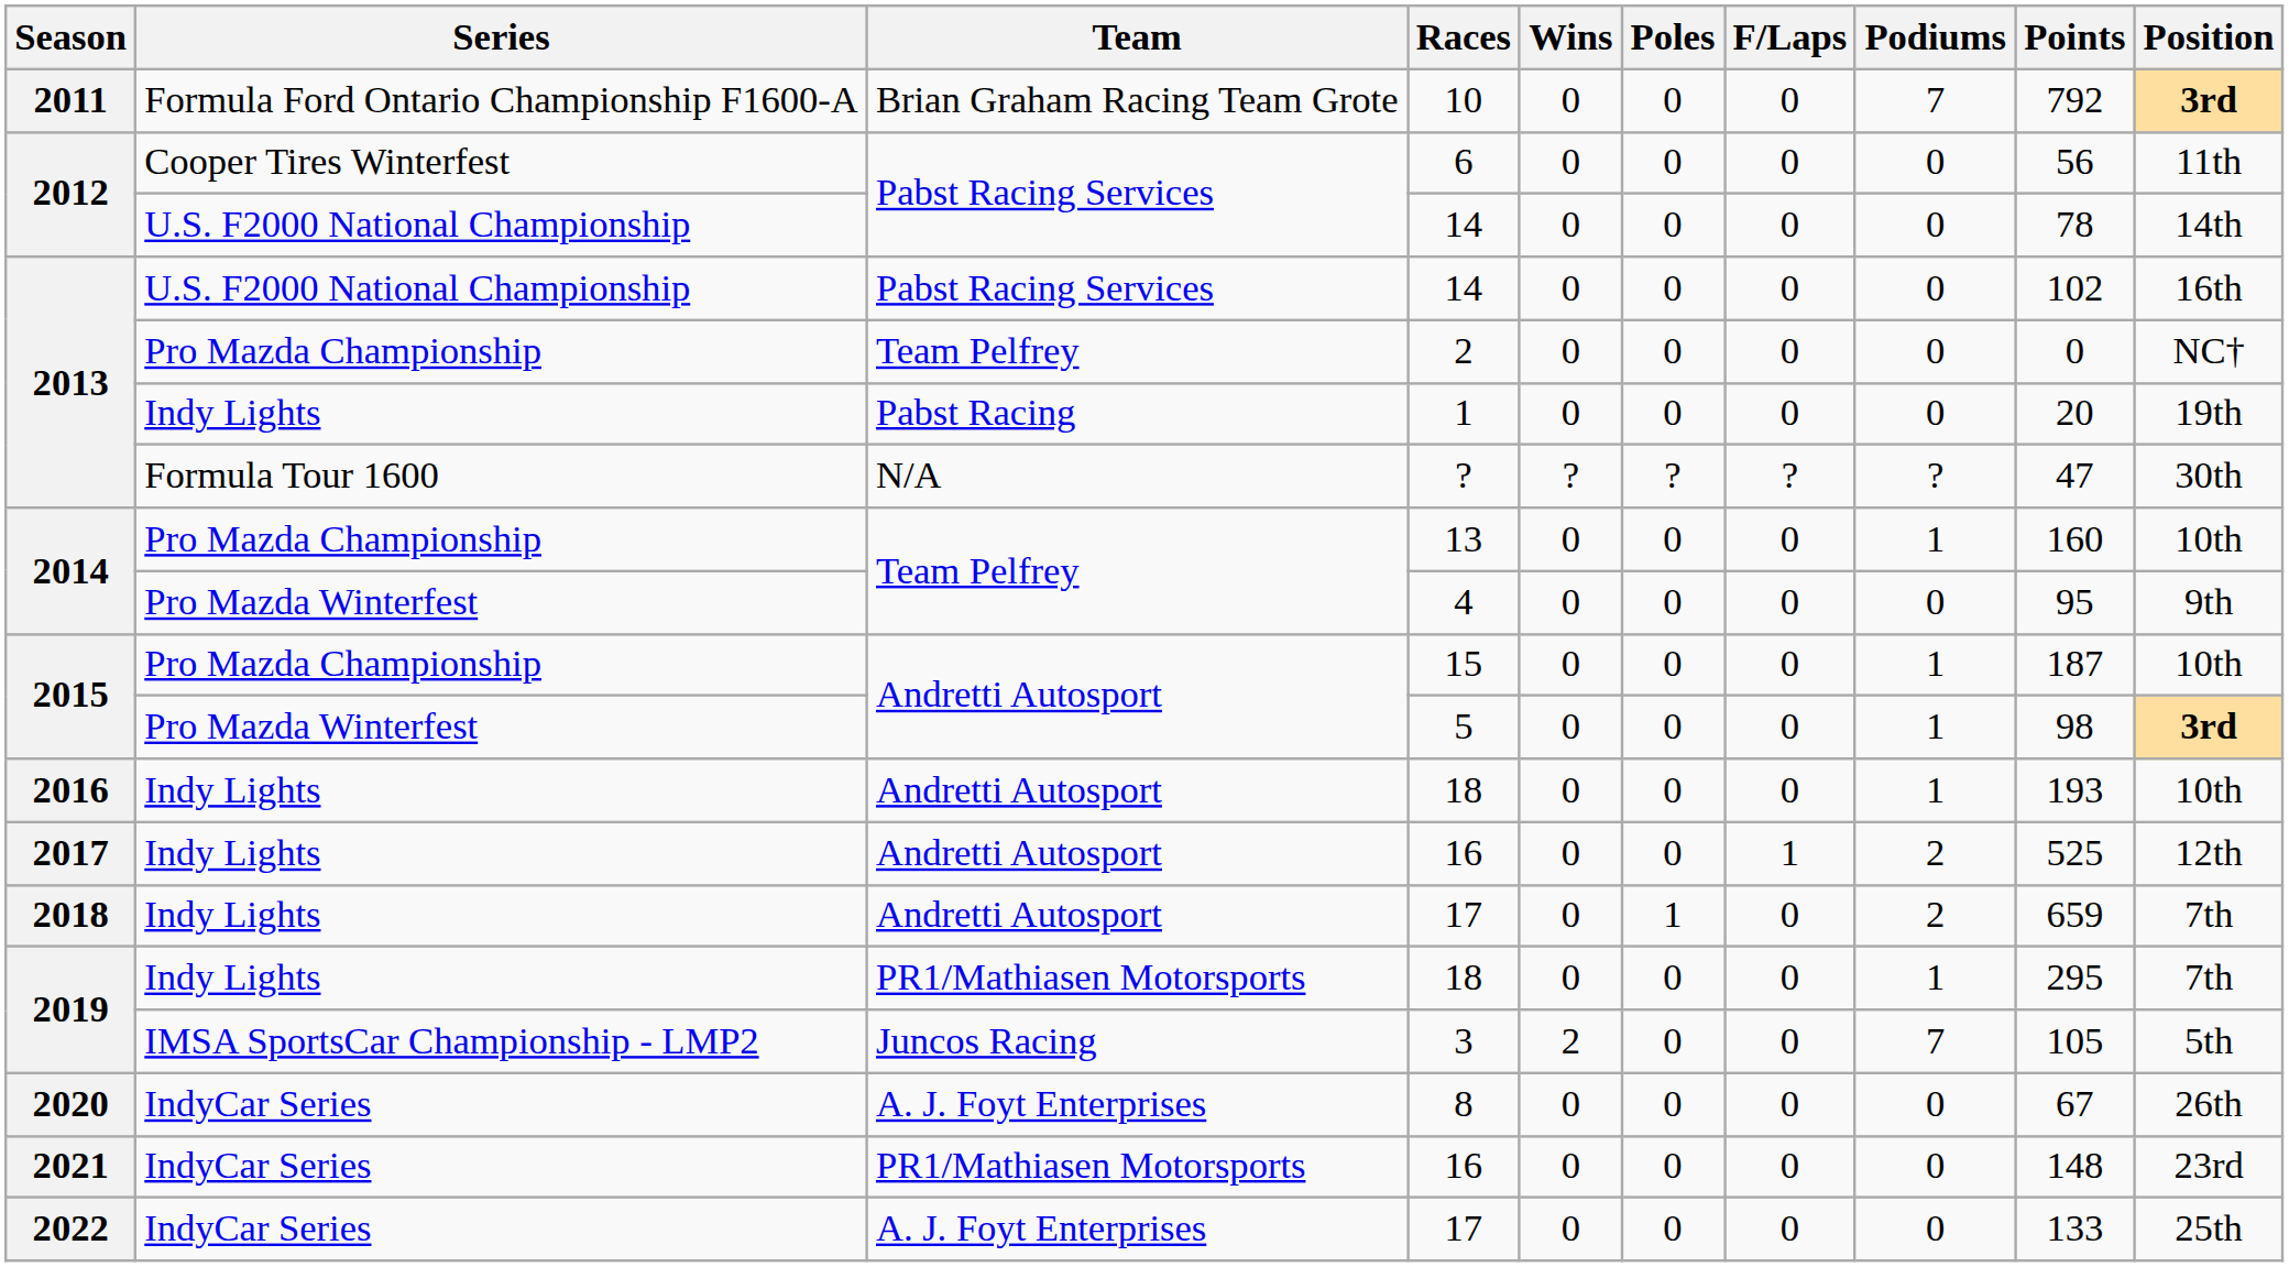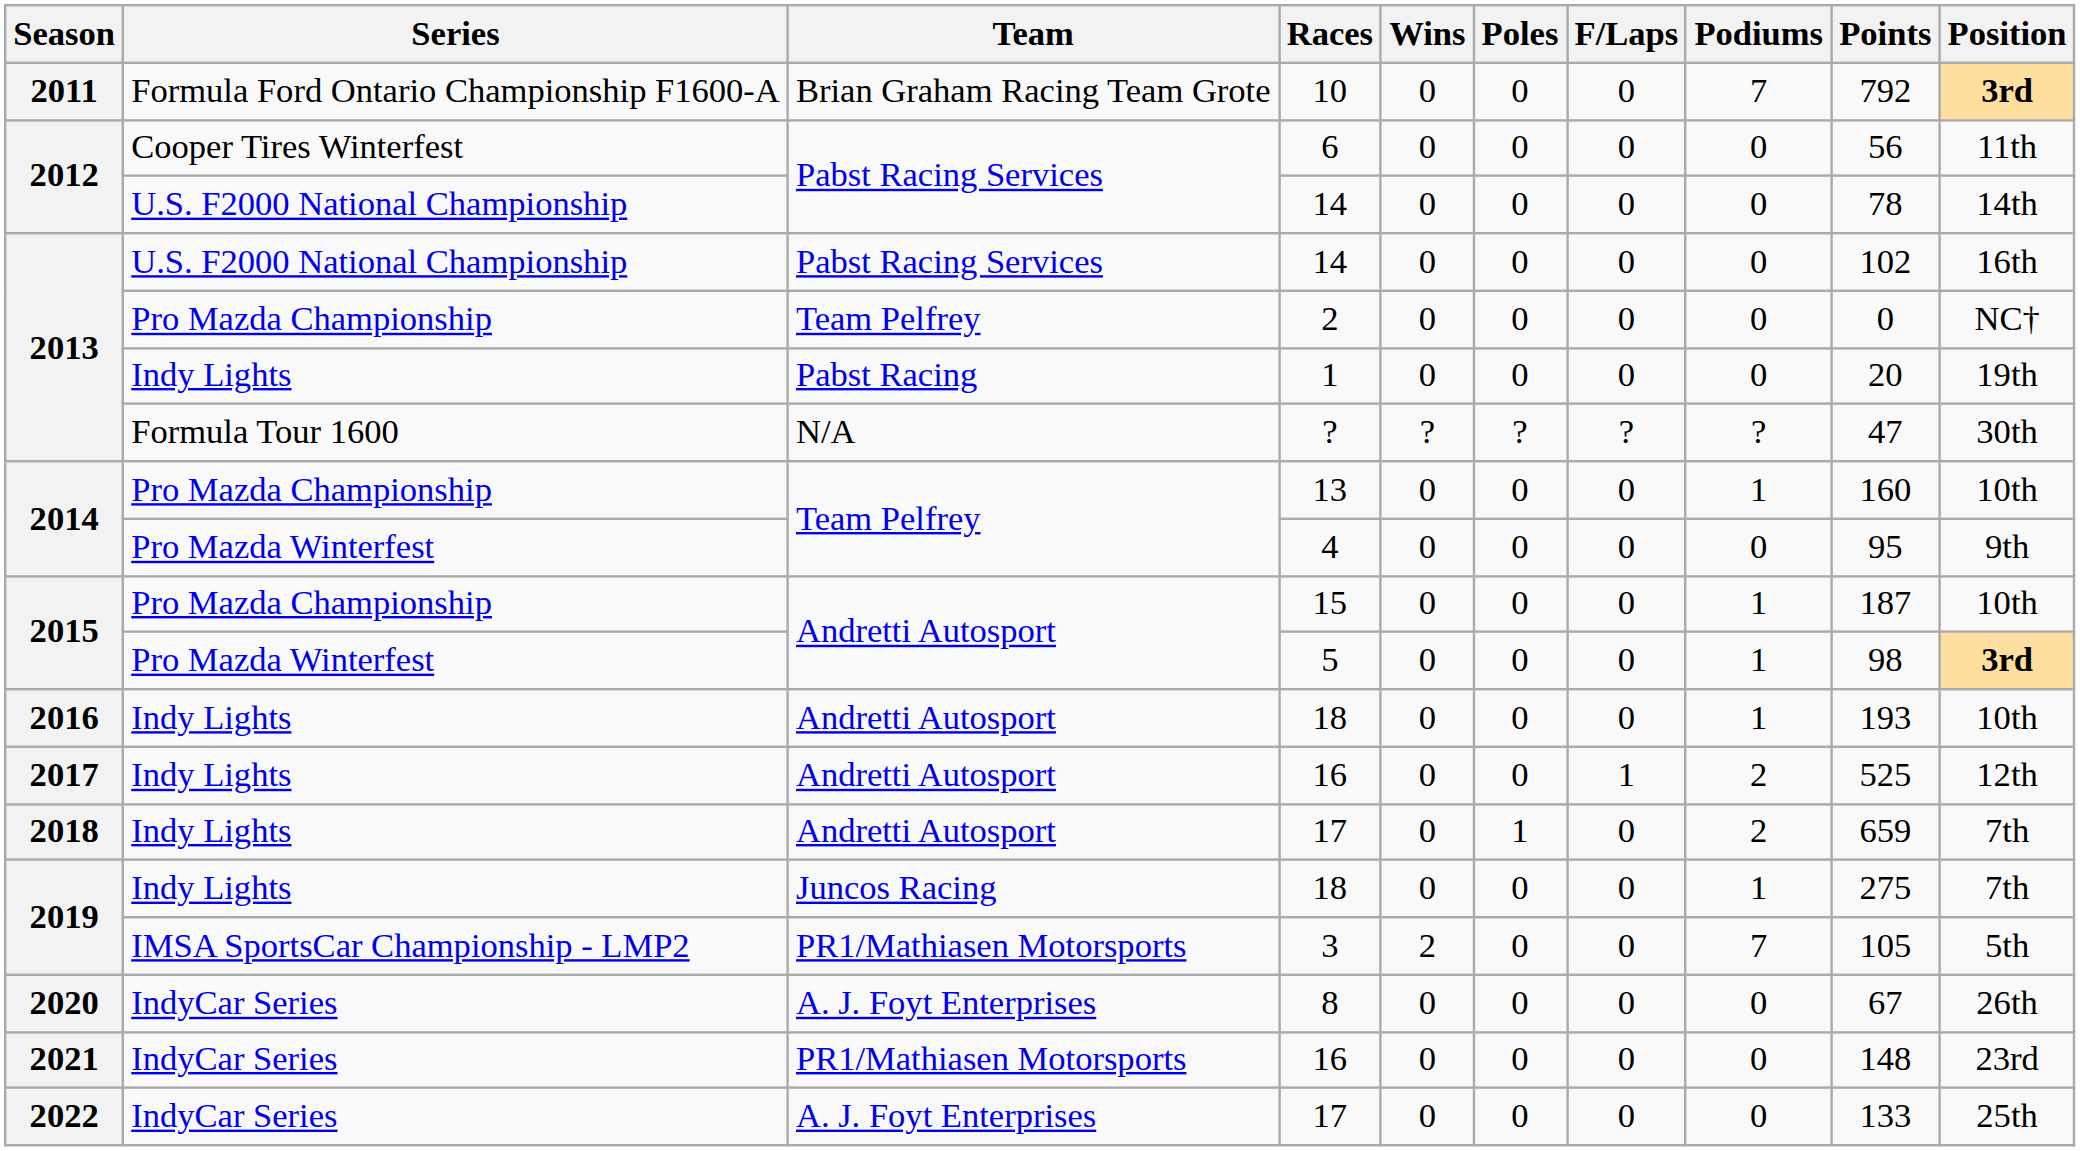2019 / 18 | Team: PR1/Mathiasen Motorsports -> Juncos Racing
2019 / 18 | Points: 295 -> 275
3 | Team: Juncos Racing -> PR1/Mathiasen Motorsports
